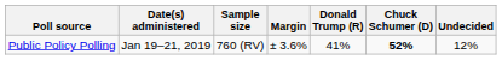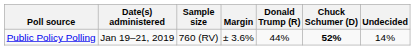Public Policy Polling | Donald Trump (R): 41% -> 44%
Public Policy Polling | Undecided: 12% -> 14%
